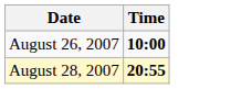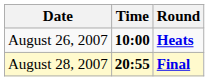+ column: Round | Heats | Final
